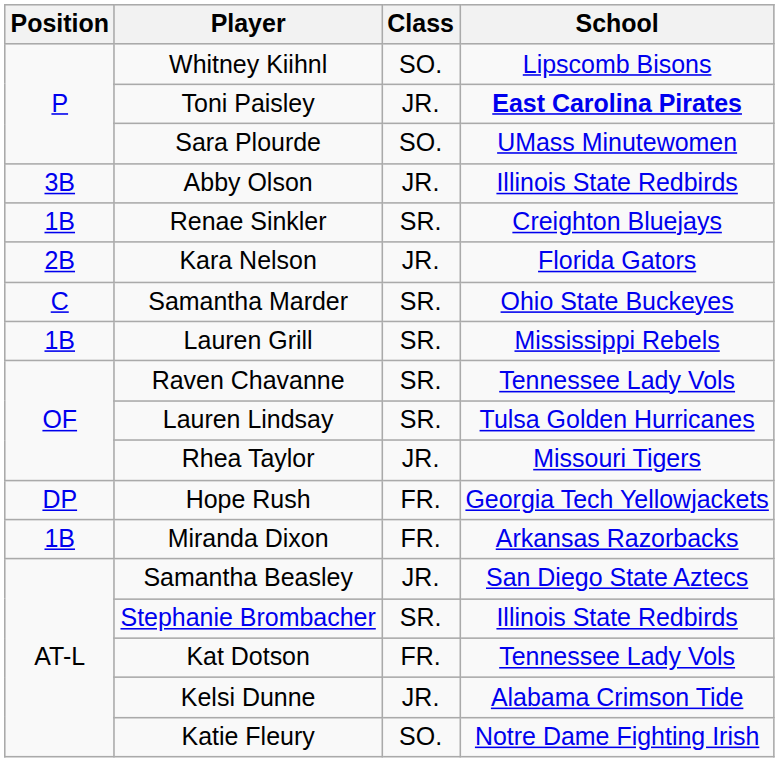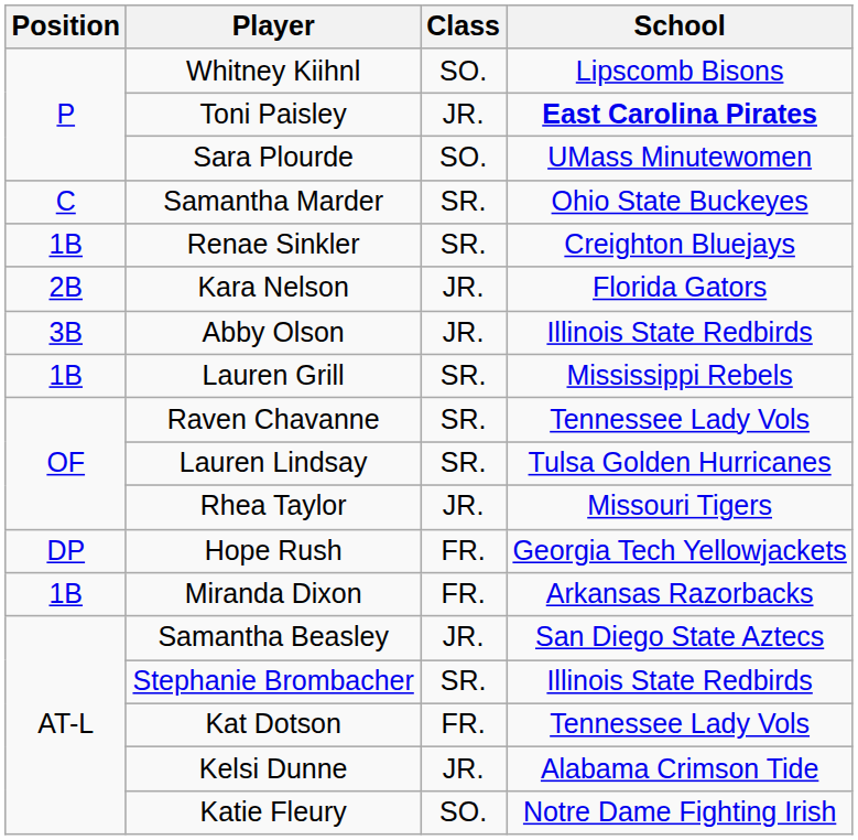rows swapped: Samantha Marder <-> Abby Olson
